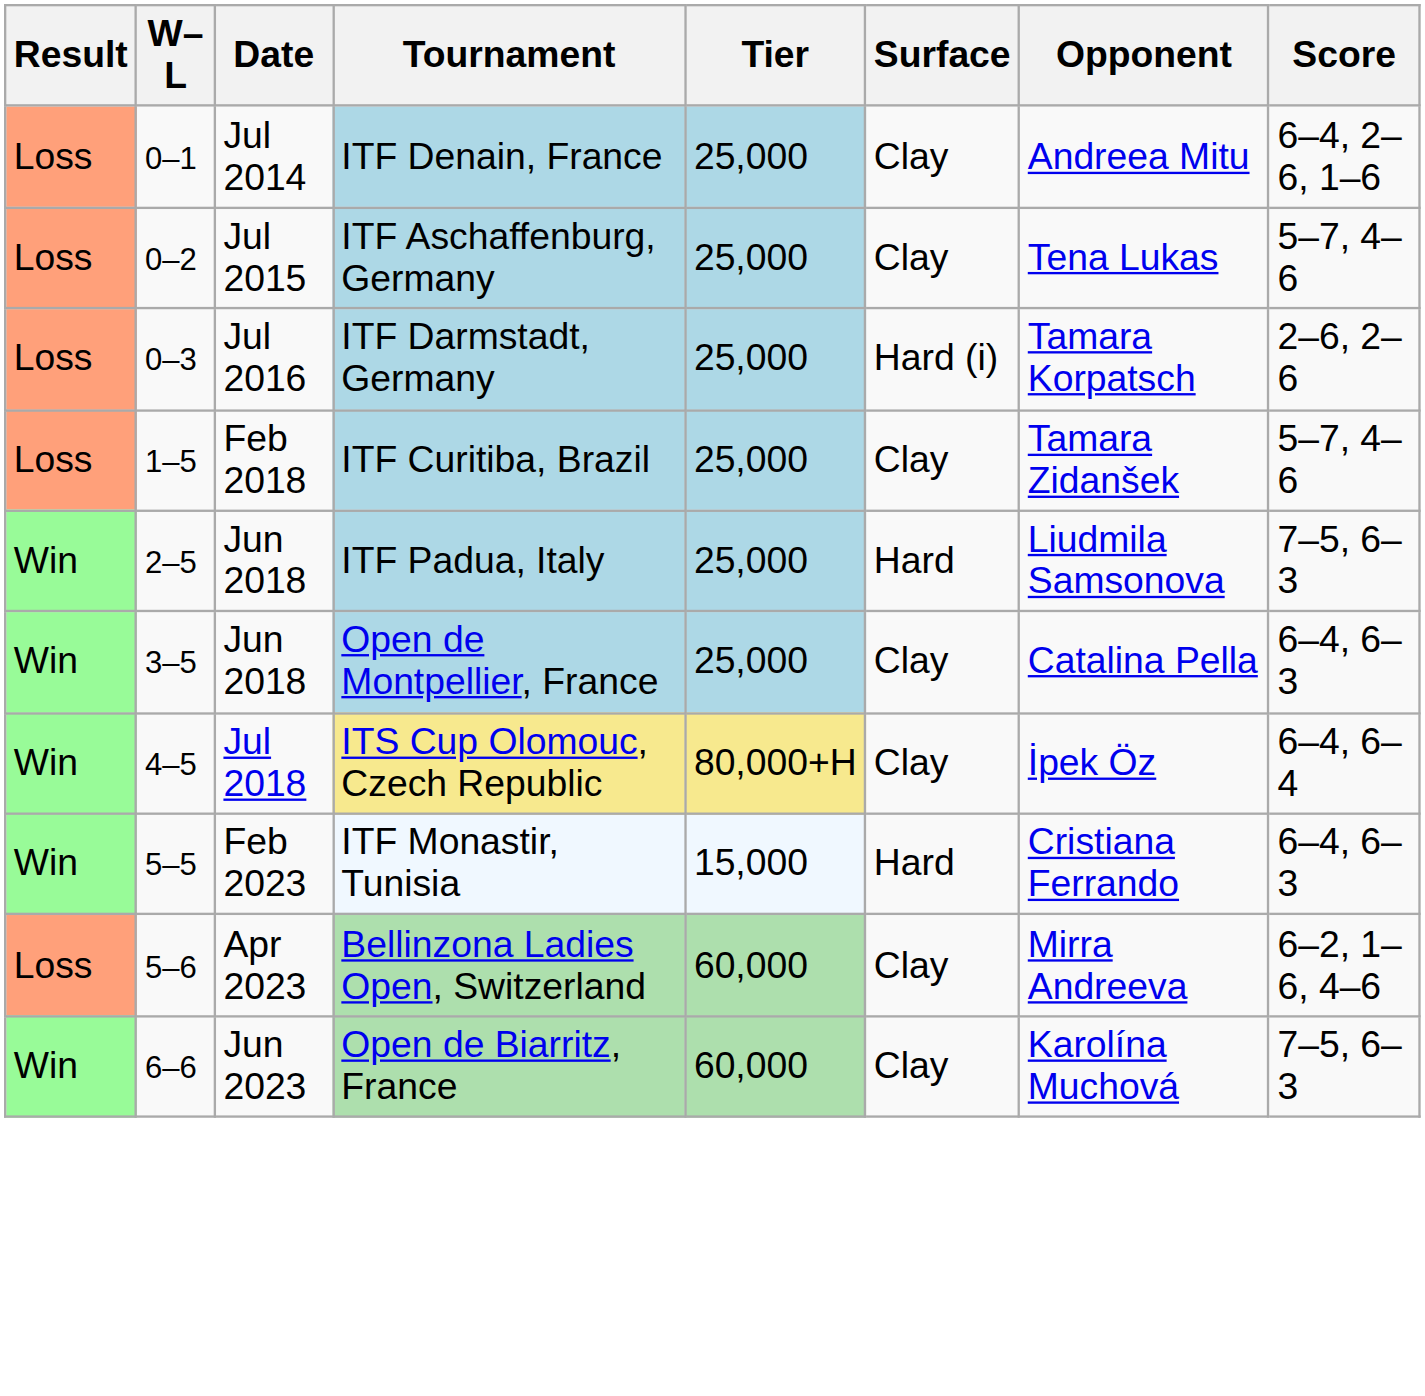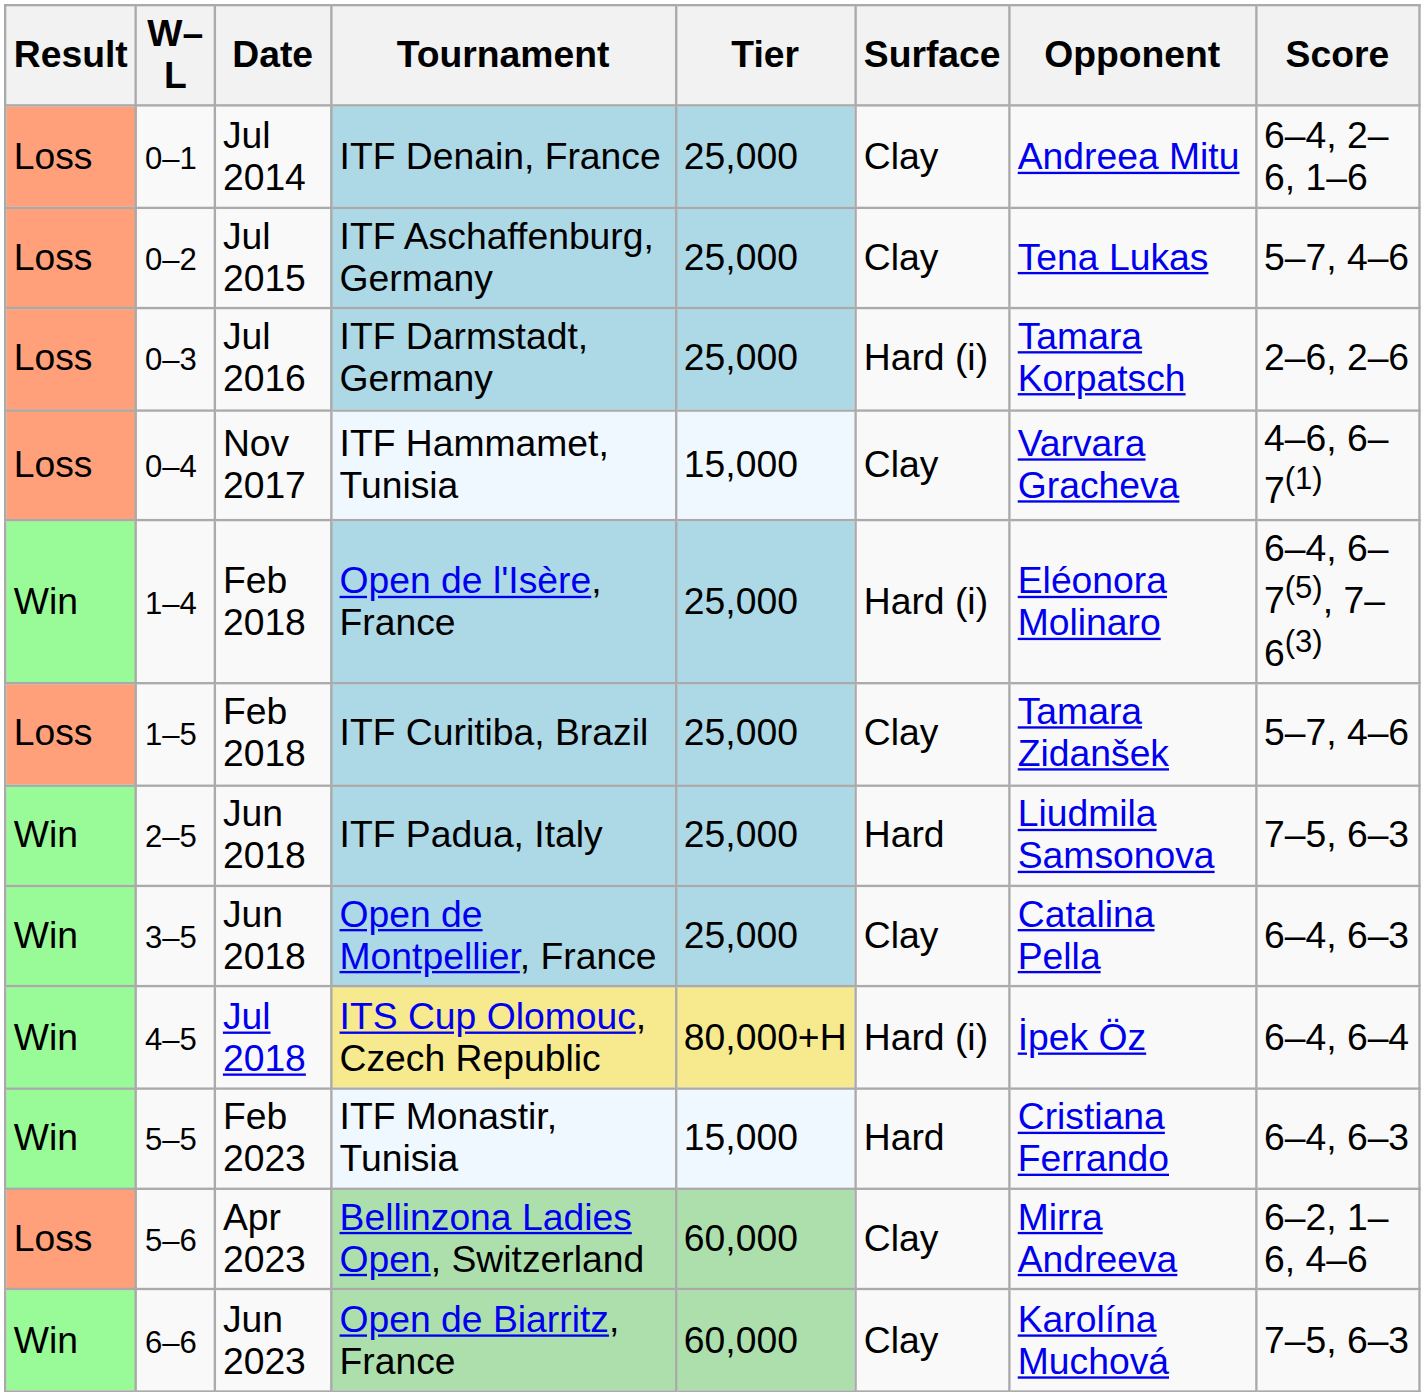+ row: Loss | 0–4 | Nov 2017 | ITF Hammamet, Tunisia | 15,000 | Clay | Varvara Gracheva | 4–6, 6–7(1)
+ row: Win | 1–4 | Feb 2018 | Open de l'Isère, France | 25,000 | Hard (i) | Eléonora Molinaro | 6–4, 6–7(5), 7–6(3)
ITS Cup Olomouc, Czech Republic | Surface: Clay -> Hard (i)
